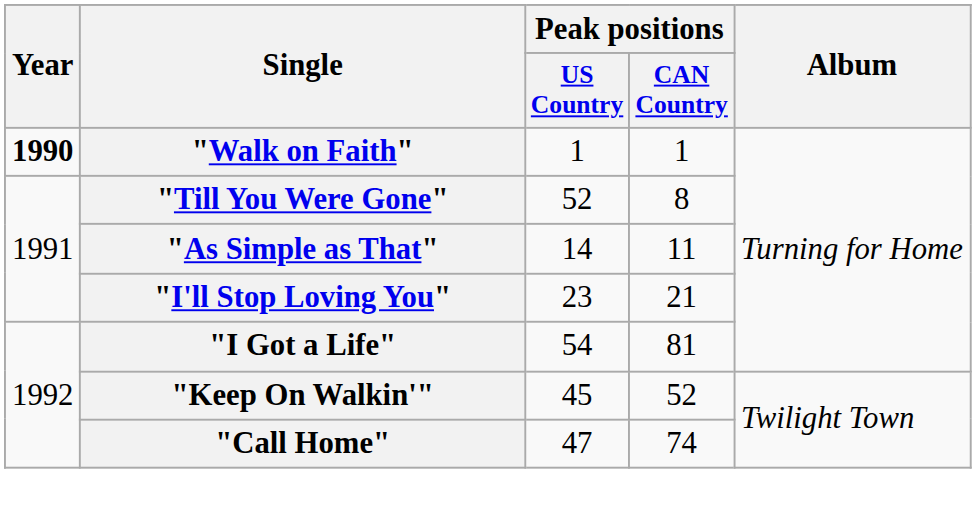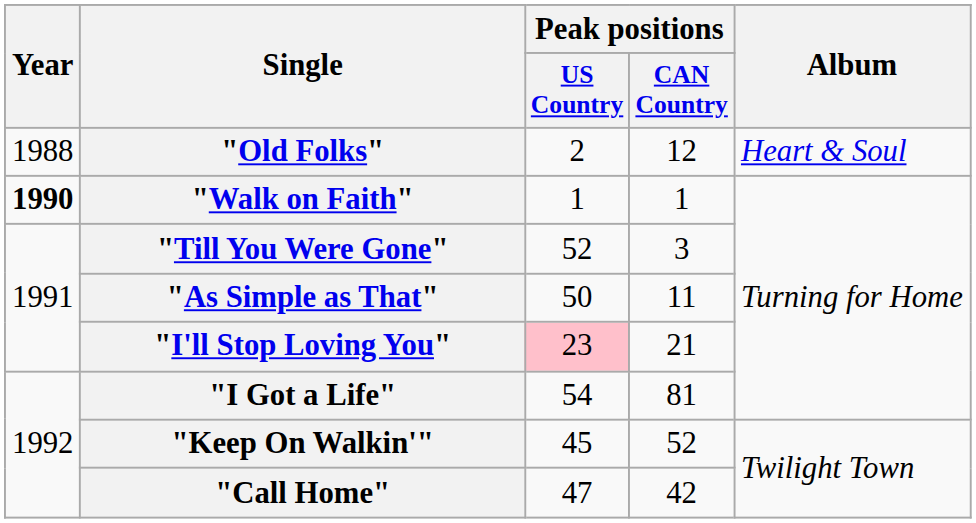+ row: 1988 | "Old Folks" | 2 | 12 | Heart & Soul
"Till You Were Gone" | Peak positions / CAN Country: 8 -> 3
"As Simple as That" | Peak positions / US Country: 14 -> 50
"I'll Stop Loving You" | Peak positions / US Country: no background -> pink background
"Call Home" | Peak positions / CAN Country: 74 -> 42
